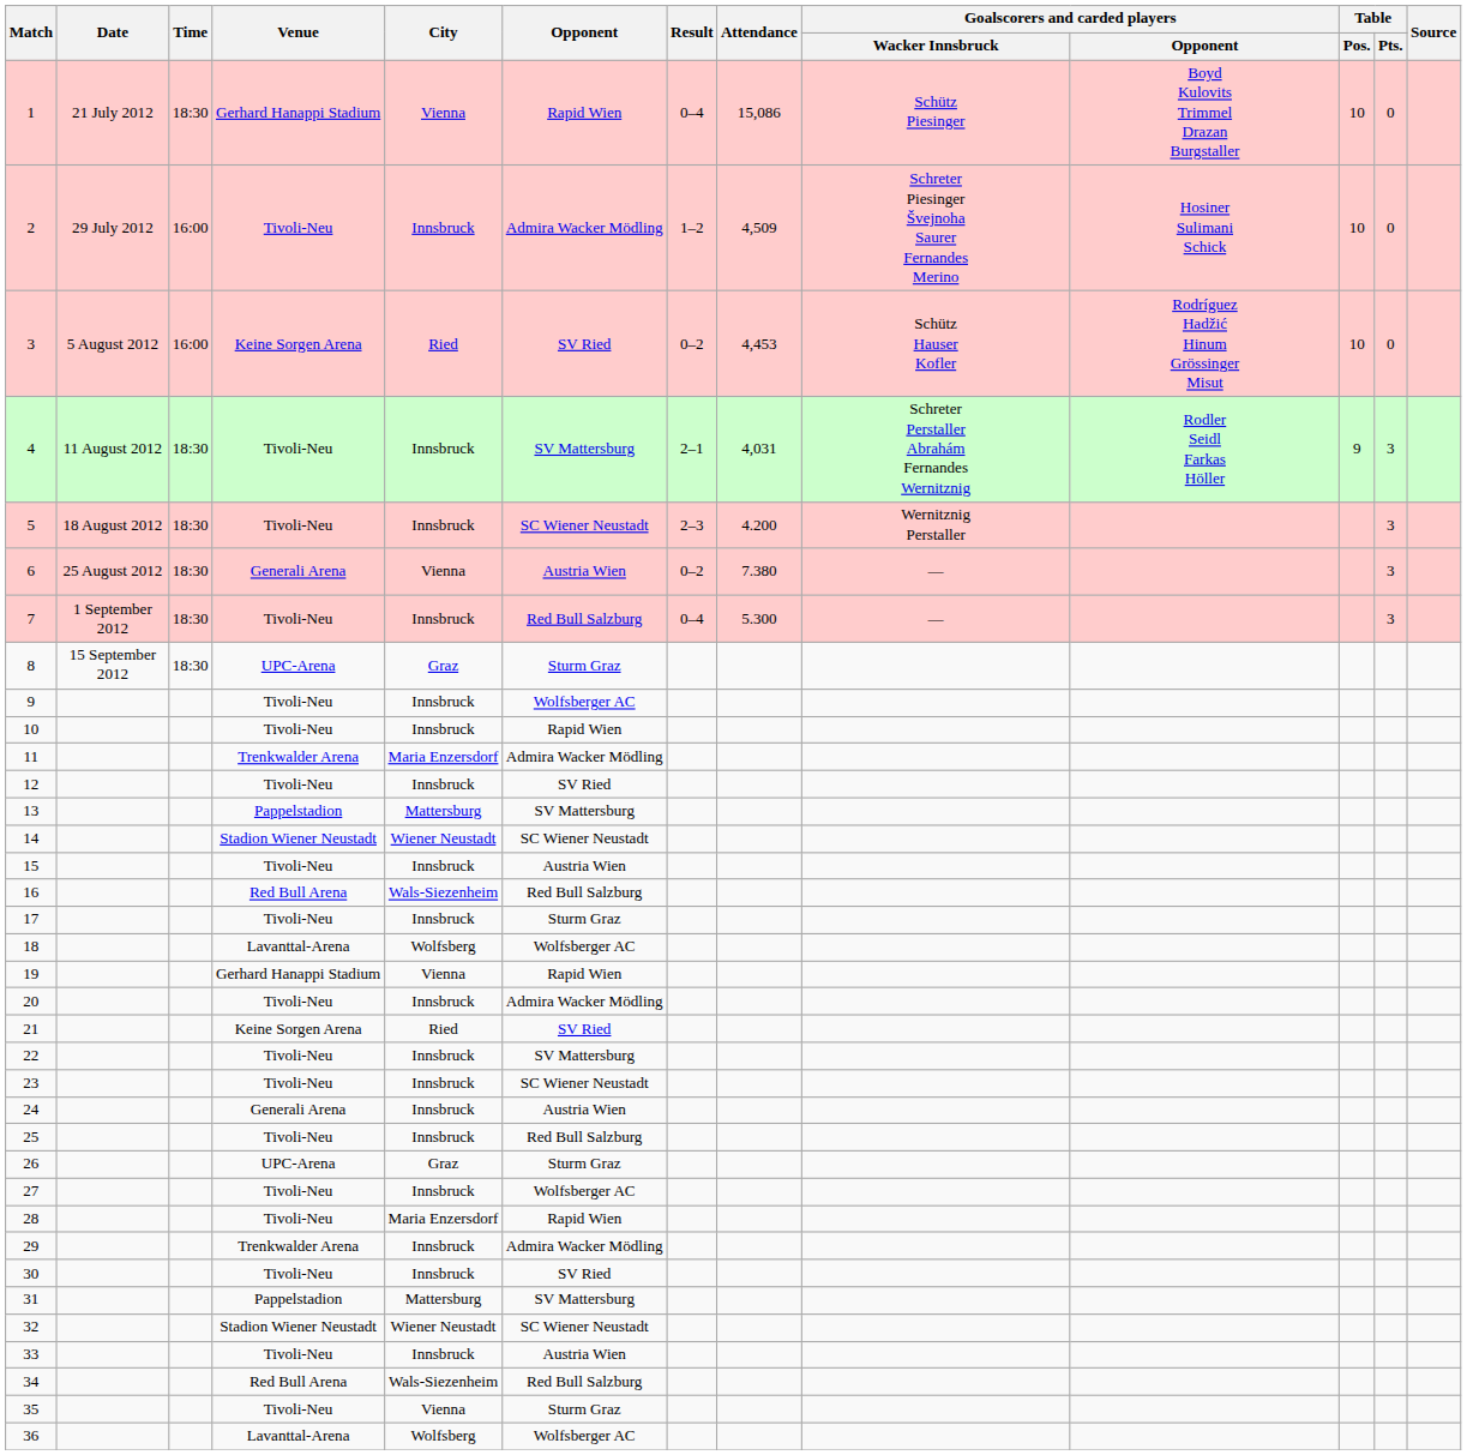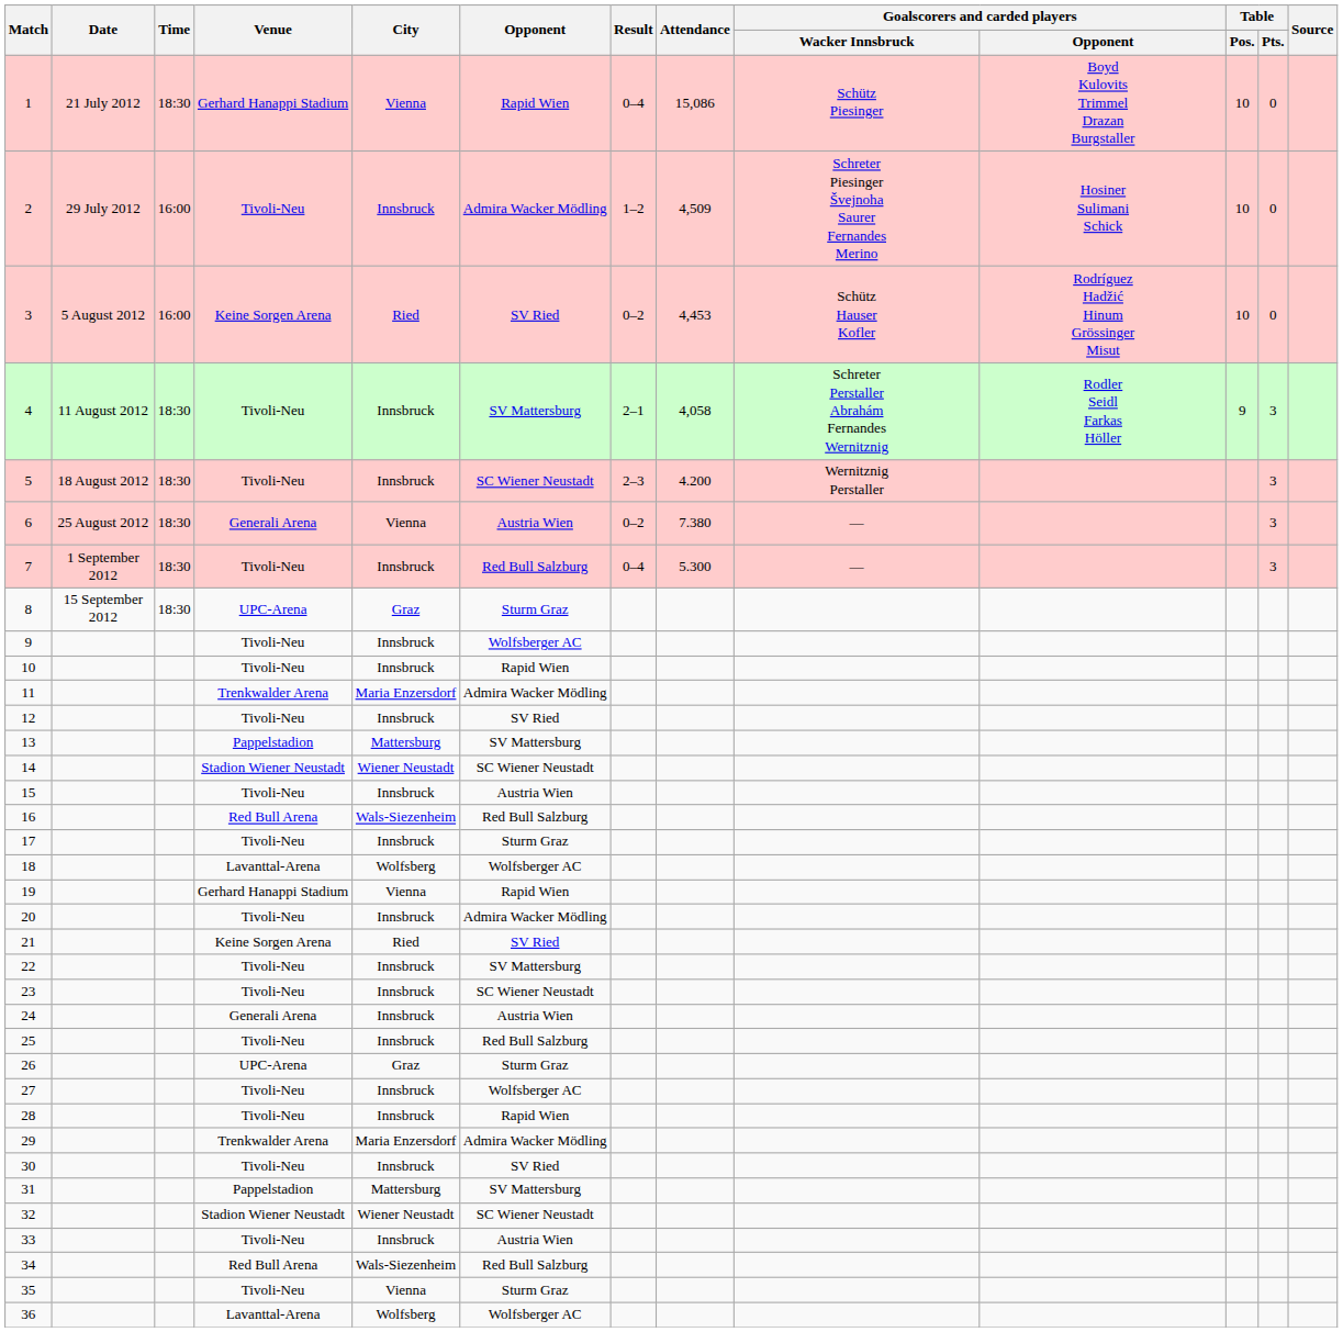4 | Attendance: 4,031 -> 4,058
28 | City: Maria Enzersdorf -> Innsbruck
29 | City: Innsbruck -> Maria Enzersdorf
